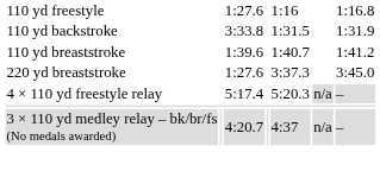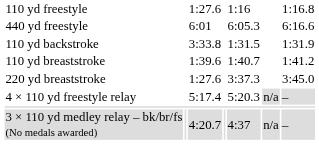+ row: 440 yd freestyle | 6:01 | 6:05.3 | 6:16.6
